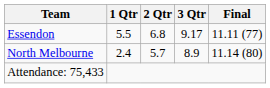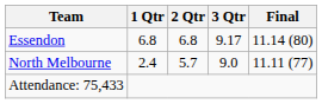Essendon | 1 Qtr: 5.5 -> 6.8
Essendon | Final: 11.11 (77) -> 11.14 (80)
North Melbourne | 3 Qtr: 8.9 -> 9.0
North Melbourne | Final: 11.14 (80) -> 11.11 (77)
